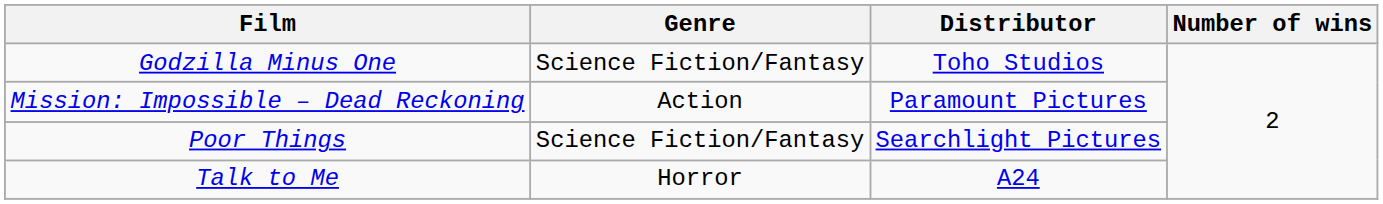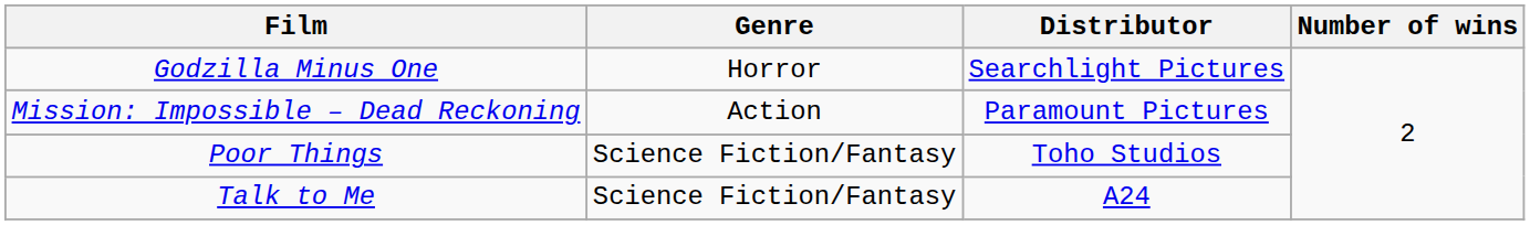Godzilla Minus One | Genre: Science Fiction/Fantasy -> Horror
Godzilla Minus One | Distributor: Toho Studios -> Searchlight Pictures
Poor Things | Distributor: Searchlight Pictures -> Toho Studios
Talk to Me | Genre: Horror -> Science Fiction/Fantasy
